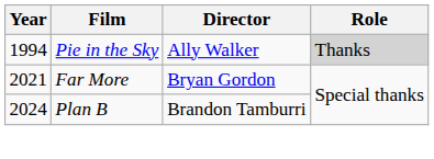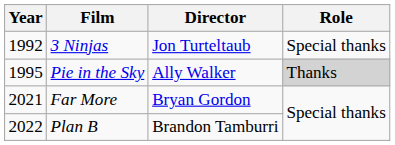+ row: 1992 | 3 Ninjas | Jon Turteltaub | Special thanks
Pie in the Sky | Year: 1994 -> 1995
Plan B | Year: 2024 -> 2022
